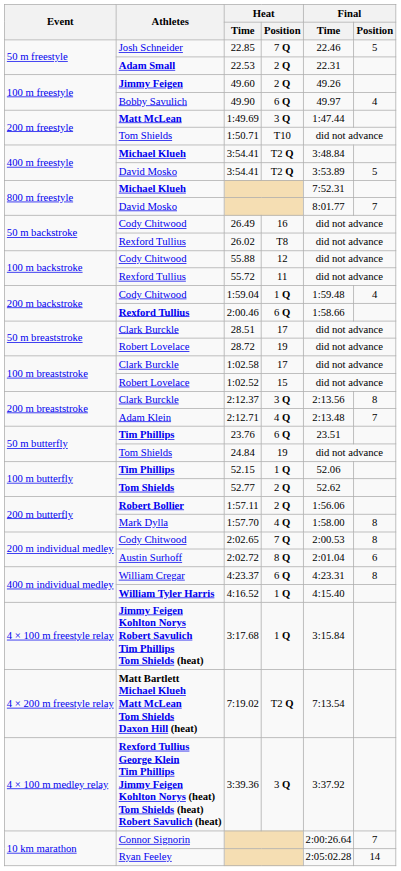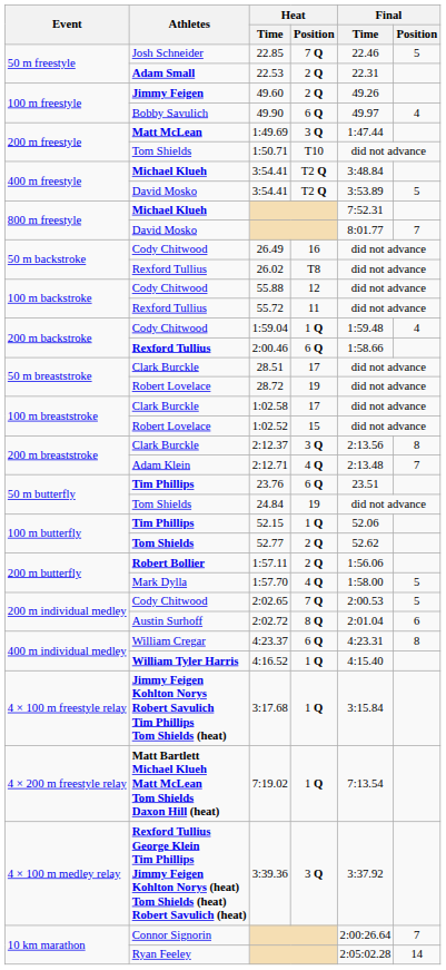1:57.70 | Final / Position: 8 -> 5
2:02.65 | Final / Position: 8 -> 5
7:19.02 | Heat / Position: T2 Q -> 1 Q
